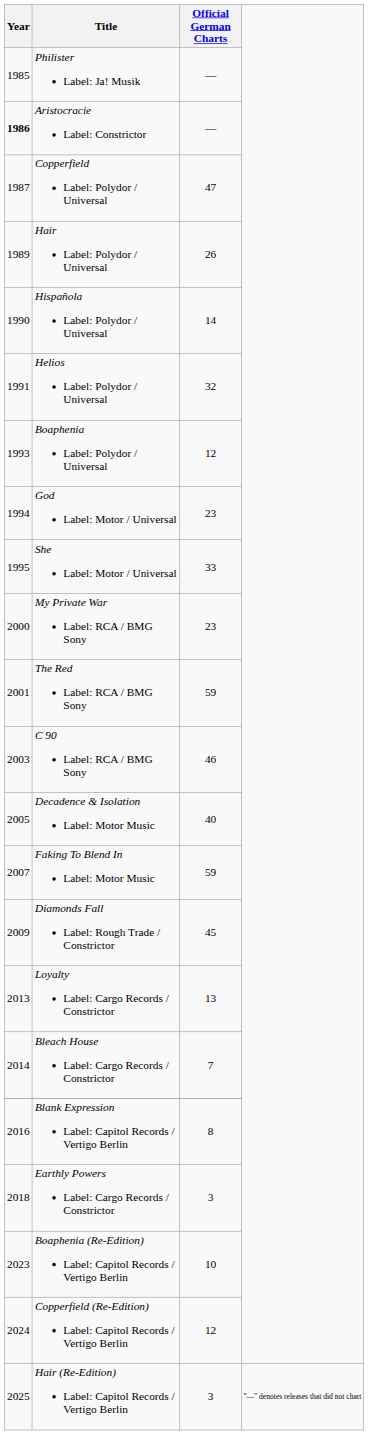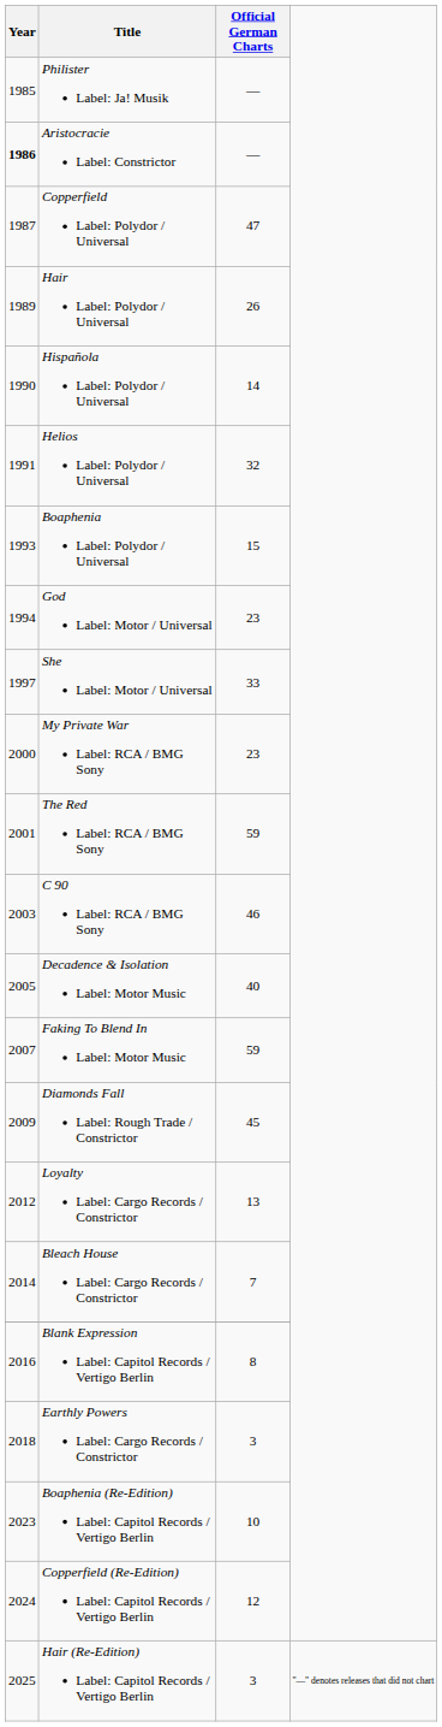Boaphenia Label: Polydor / Universal | Official German Charts: 12 -> 15
She Label: Motor / Universal | Year: 1995 -> 1997
Loyalty Label: Cargo Records / Constrictor | Year: 2013 -> 2012
